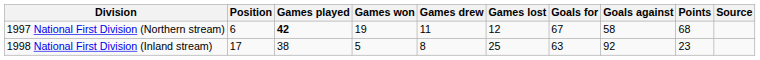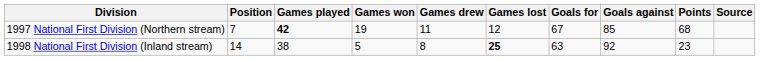1997 National First Division (Northern stream) | Position: 6 -> 7
1997 National First Division (Northern stream) | Goals against: 58 -> 85
1998 National First Division (Inland stream) | Position: 17 -> 14
1998 National First Division (Inland stream) | Games lost: normal -> bold
